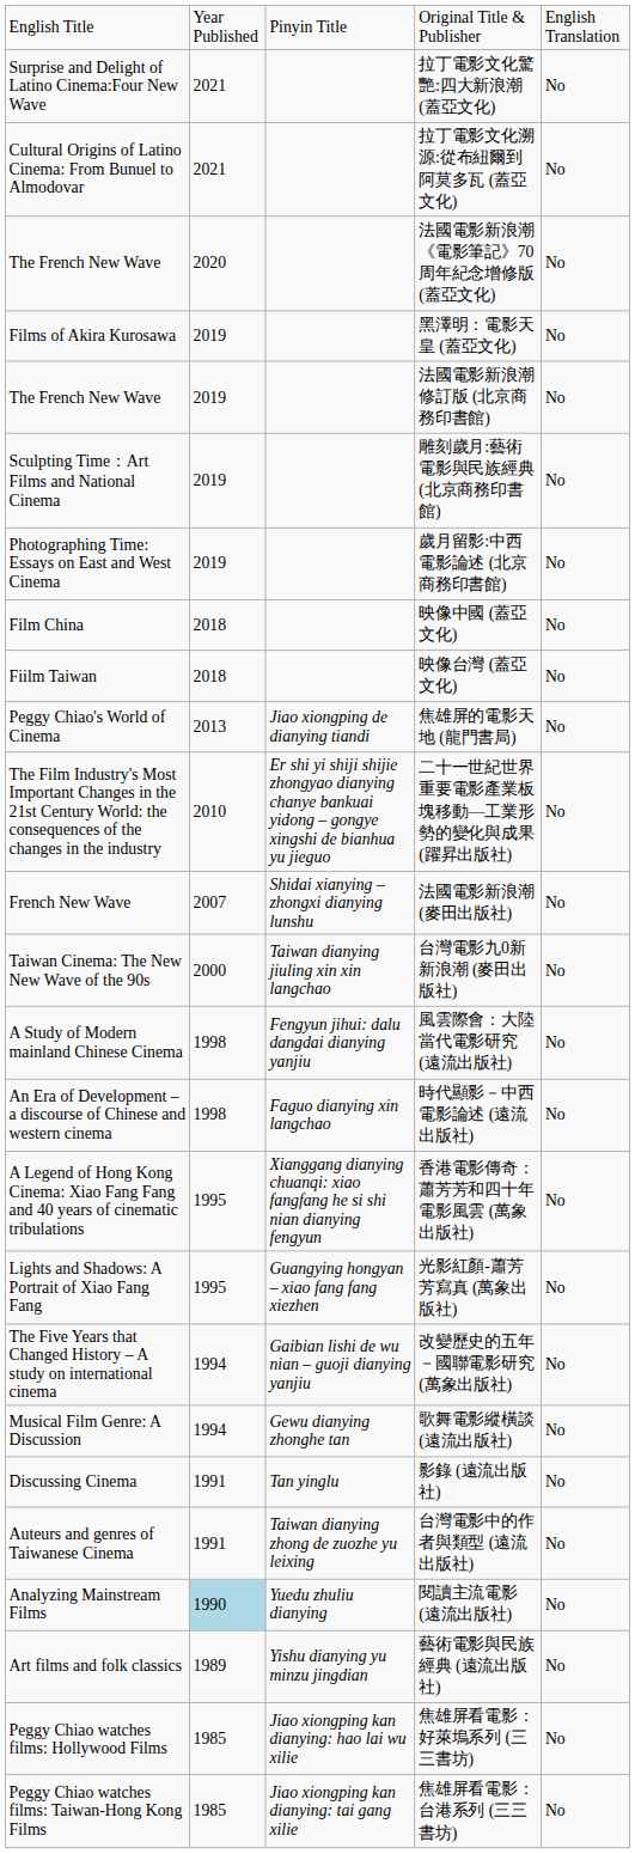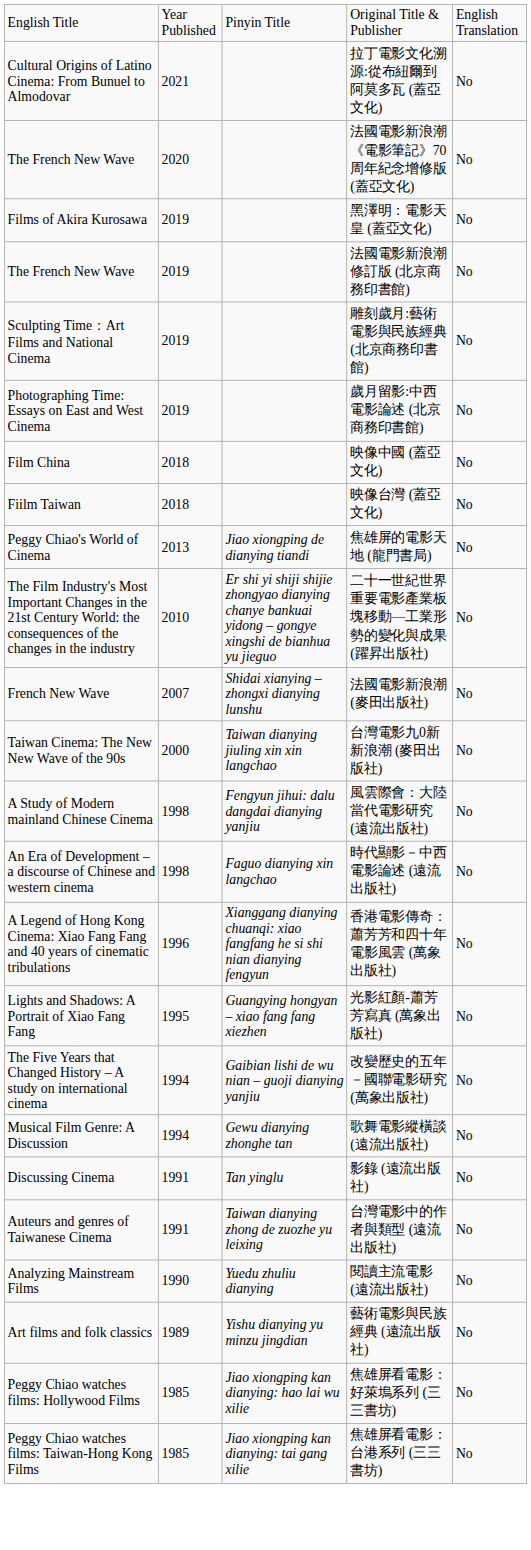- row: Surprise and Delight of Latino Cinema:Four New Wave | 2021 | 拉丁電影文化驚艷:四大新浪潮 (蓋亞文化) | No
香港電影傳奇：蕭芳芳和四十年電影風雲 (萬象出版社) | column 2: 1995 -> 1996
閱讀主流電影 (遠流出版社) | column 2: lightblue background -> no background
